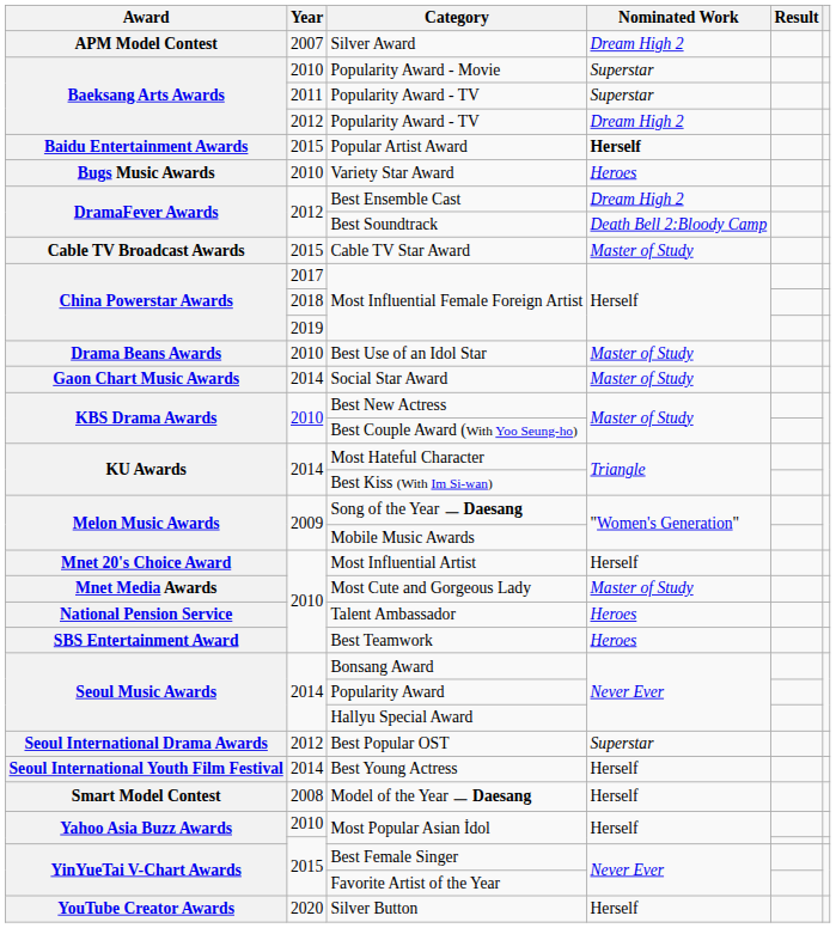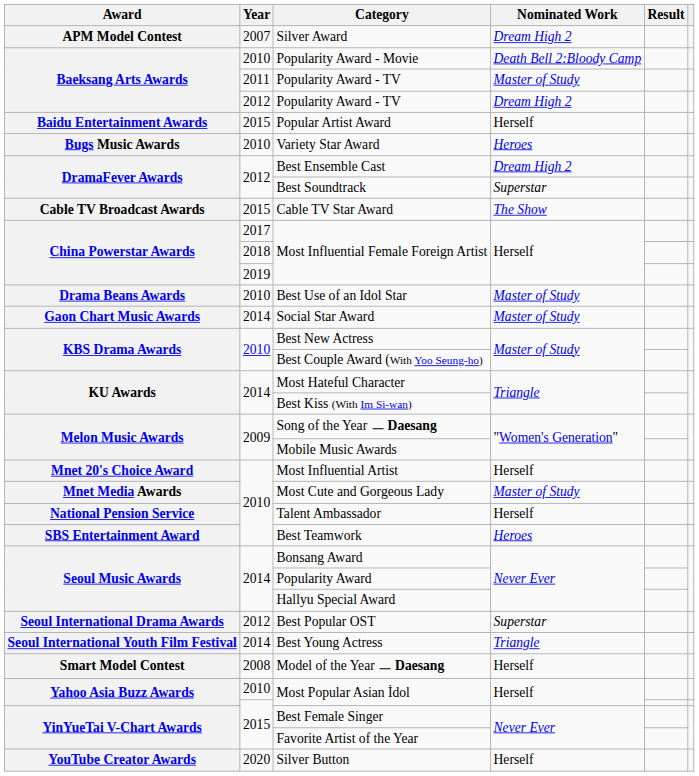Popularity Award - Movie | Nominated Work: Superstar -> Death Bell 2:Bloody Camp
2011 / Popularity Award - TV | Nominated Work: Superstar -> Master of Study
Popular Artist Award | Nominated Work: bold -> normal
Best Soundtrack | Nominated Work: Death Bell 2:Bloody Camp -> Superstar
Cable TV Star Award | Nominated Work: Master of Study -> The Show
Talent Ambassador | Nominated Work: Heroes -> Herself
Best Young Actress | Nominated Work: Herself -> Triangle
